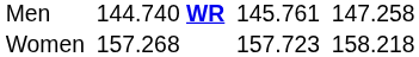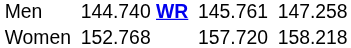Women | column 3: 157.268 -> 152.768
Women | column 5: 157.723 -> 157.720
